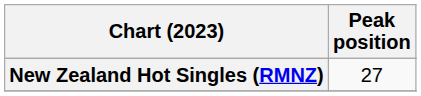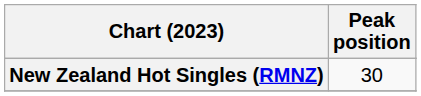New Zealand Hot Singles (RMNZ) | Peak position: 27 -> 30
